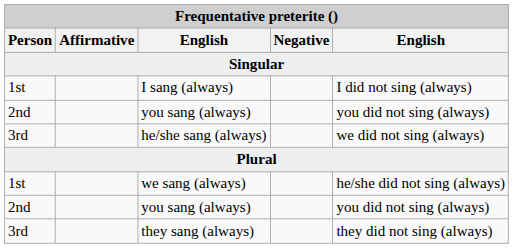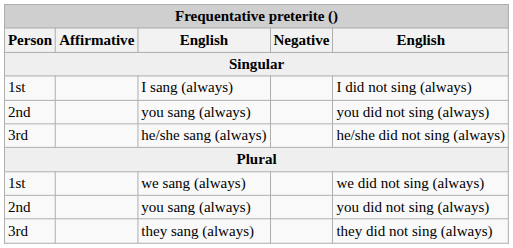he/she sang (always) | column 5: we did not sing (always) -> he/she did not sing (always)
we sang (always) | column 5: he/she did not sing (always) -> we did not sing (always)
